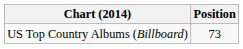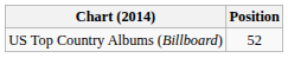US Top Country Albums (Billboard) | Position: 73 -> 52
